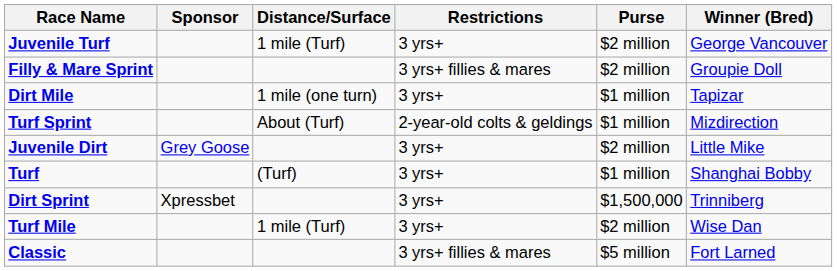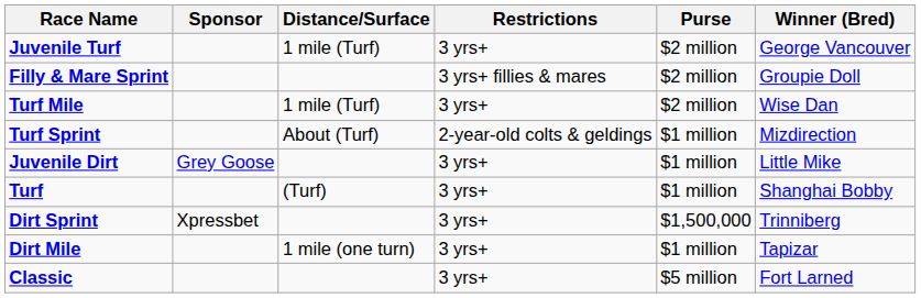rows swapped: Dirt Mile <-> Turf Mile
Juvenile Dirt | Purse: $2 million -> $1 million
Classic | Restrictions: 3 yrs+ fillies & mares -> 3 yrs+
